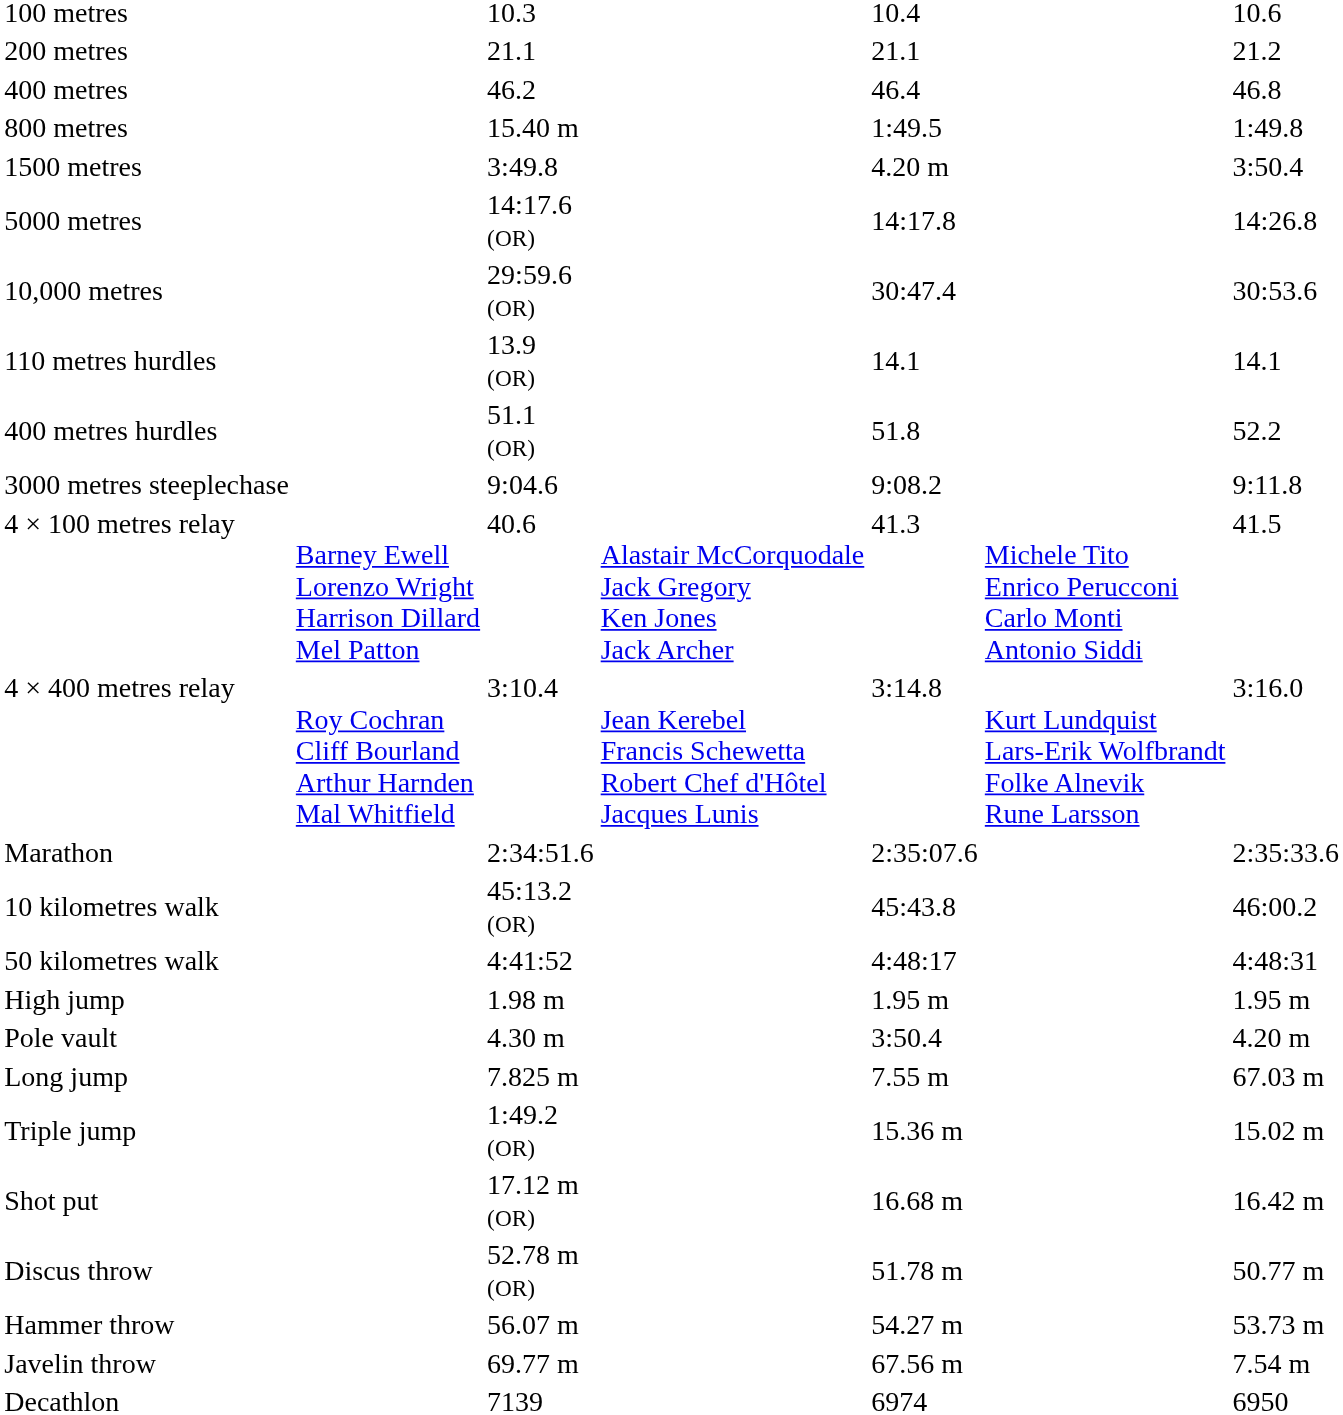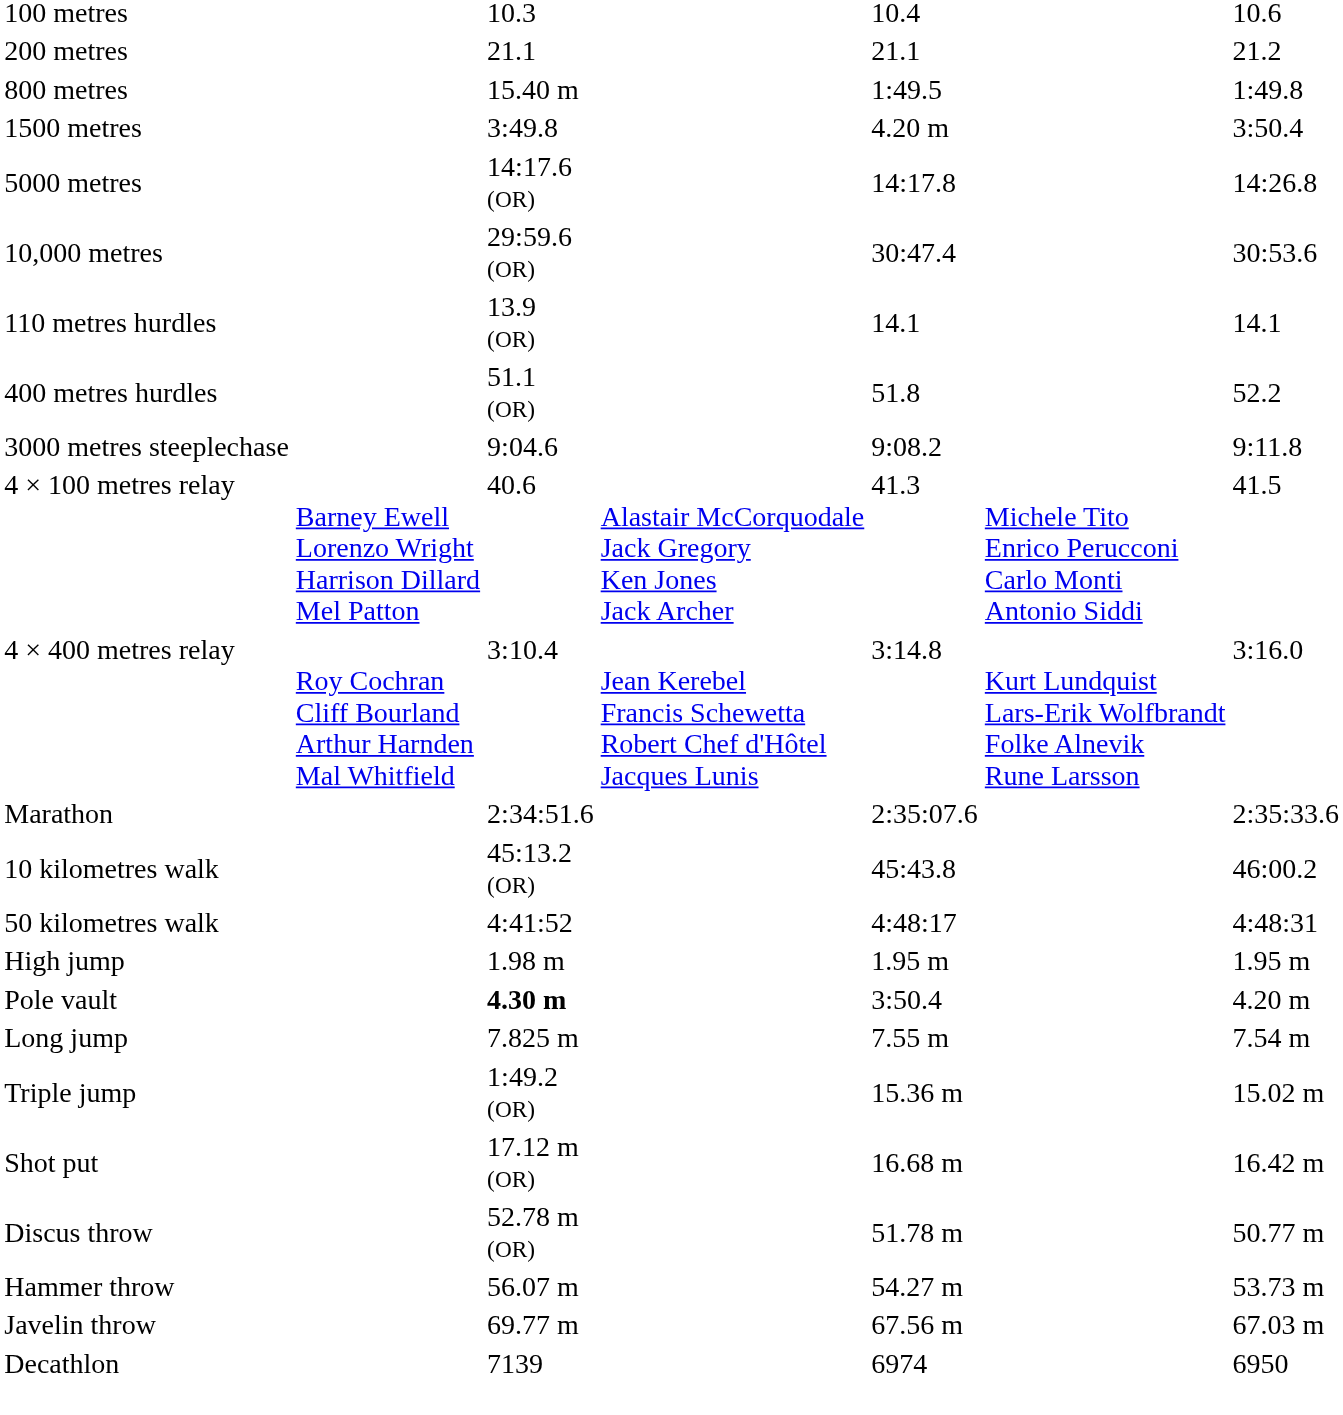- row: 400 metres | 46.2 | 46.4 | 46.8
Pole vault | column 3: normal -> bold
Long jump | column 7: 67.03 m -> 7.54 m
Javelin throw | column 7: 7.54 m -> 67.03 m
